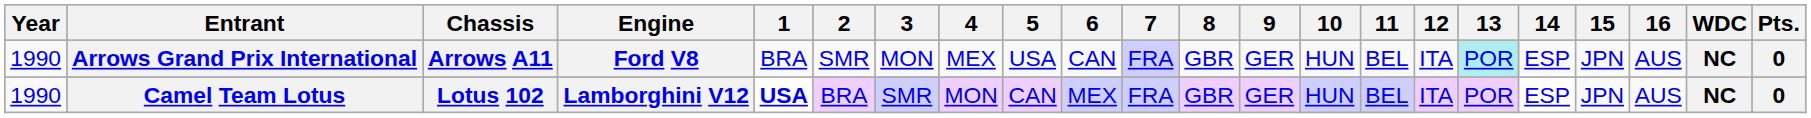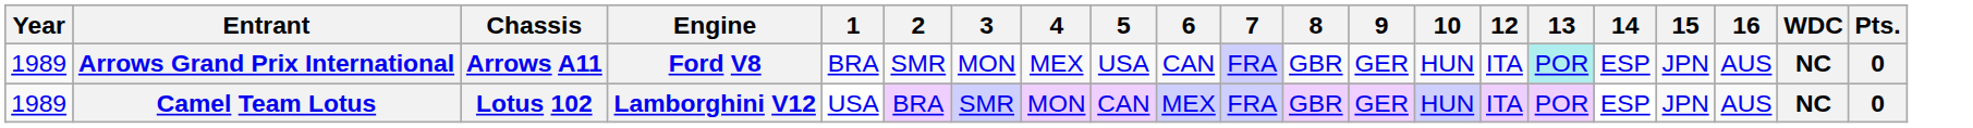- column: 11 | BEL | BEL
Arrows Grand Prix International | Year: 1990 -> 1989
Camel Team Lotus | Year: 1990 -> 1989
Camel Team Lotus | 1: bold -> normal
